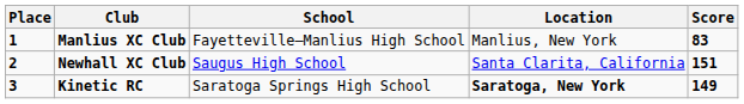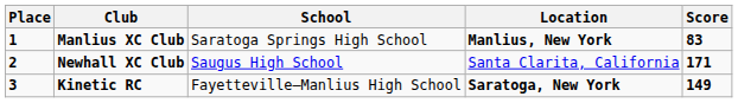Manlius XC Club | School: Fayetteville–Manlius High School -> Saratoga Springs High School
Manlius XC Club | Location: normal -> bold
Newhall XC Club | Score: 151 -> 171
Kinetic RC | School: Saratoga Springs High School -> Fayetteville–Manlius High School
